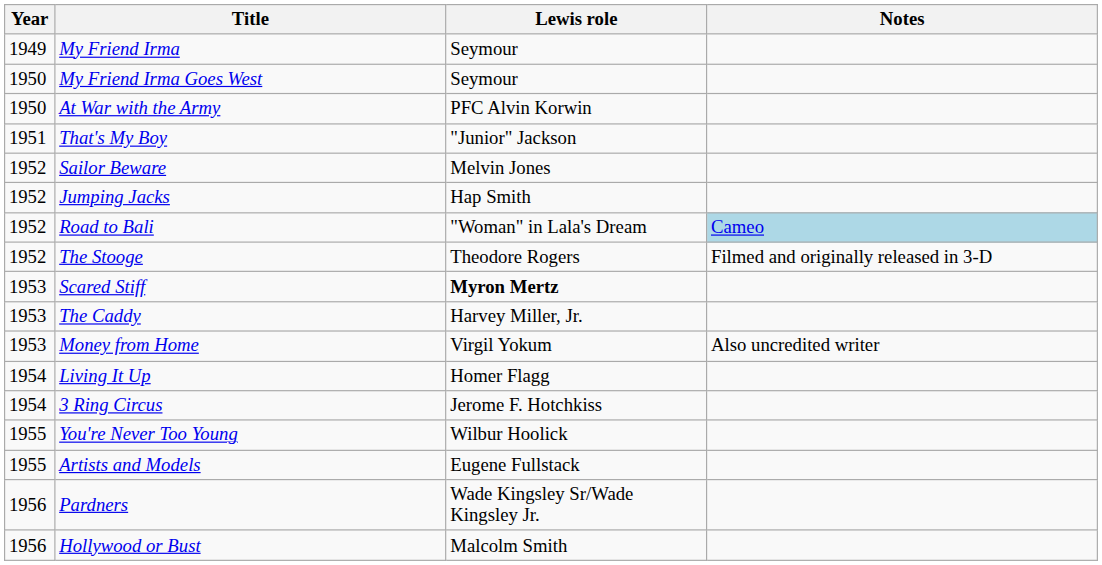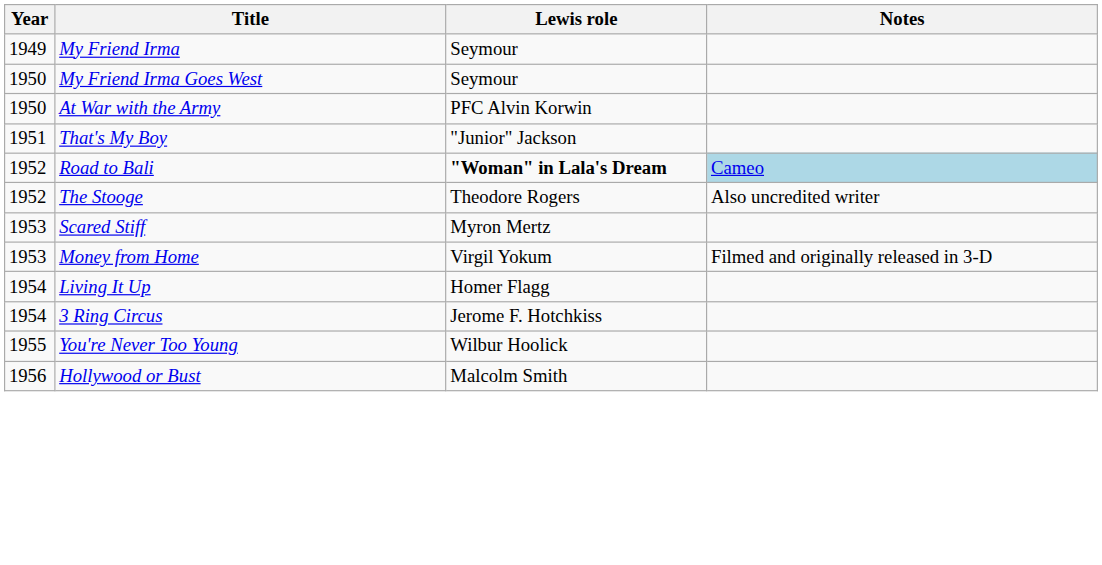- row: 1952 | Sailor Beware | Melvin Jones
- row: 1952 | Jumping Jacks | Hap Smith
Road to Bali | Lewis role: normal -> bold
The Stooge | Notes: Filmed and originally released in 3-D -> Also uncredited writer
Scared Stiff | Lewis role: bold -> normal
- row: 1953 | The Caddy | Harvey Miller, Jr.
Money from Home | Notes: Also uncredited writer -> Filmed and originally released in 3-D
- row: 1955 | Artists and Models | Eugene Fullstack
- row: 1956 | Pardners | Wade Kingsley Sr/Wade Kingsley Jr.
